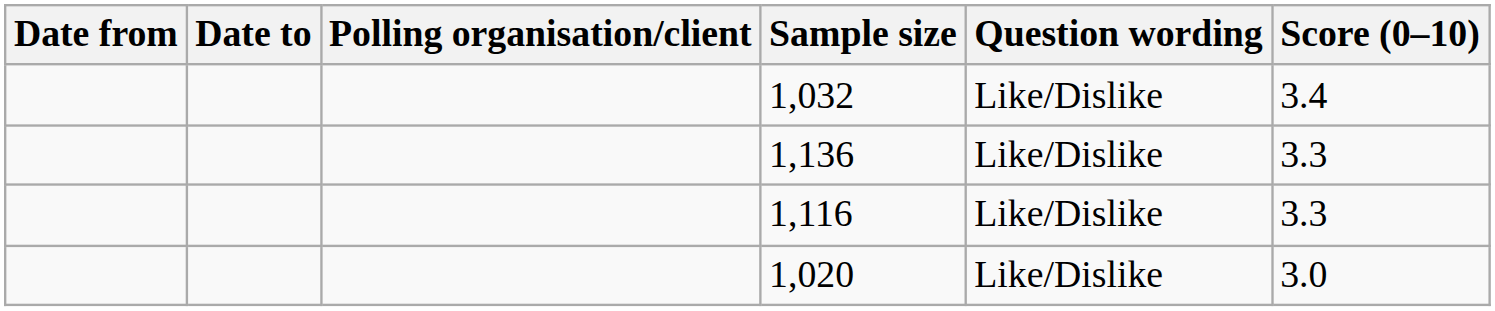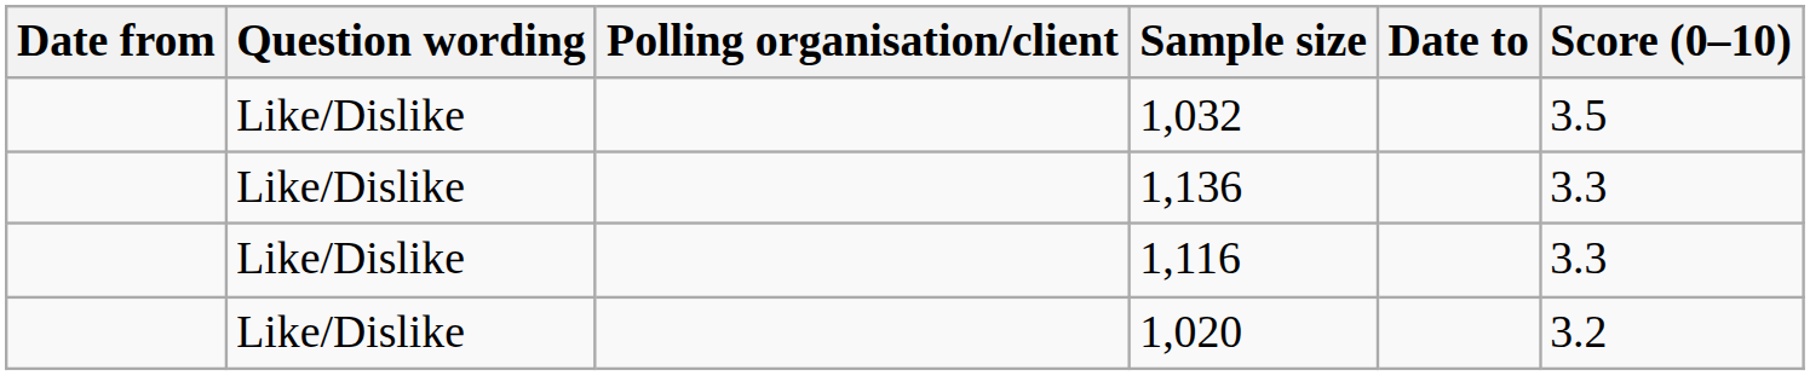columns swapped: Date to <-> Question wording
1,032 | Score (0–10): 3.4 -> 3.5
1,020 | Score (0–10): 3.0 -> 3.2
